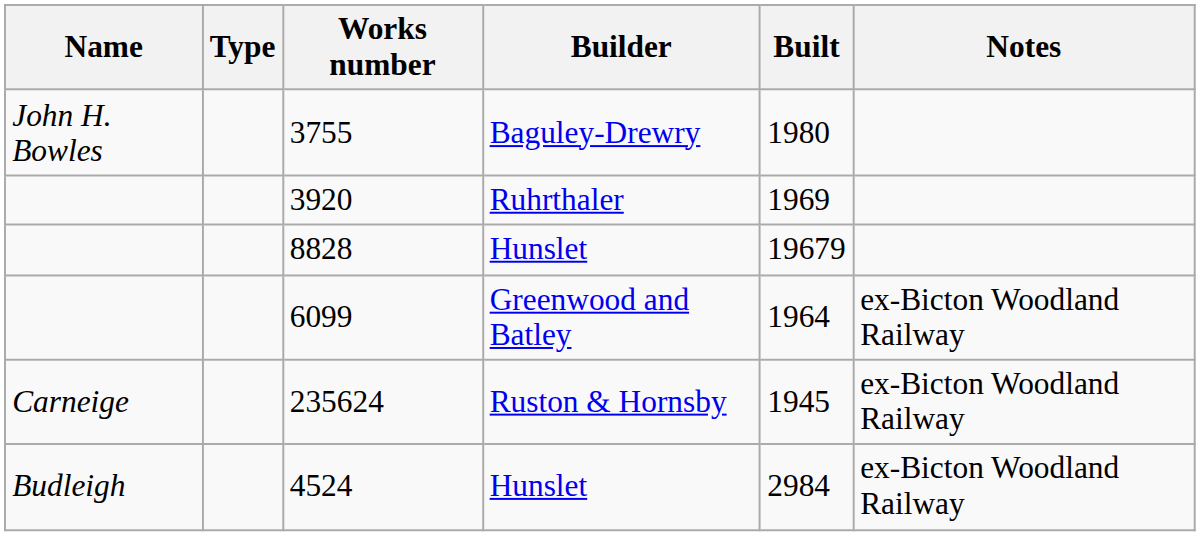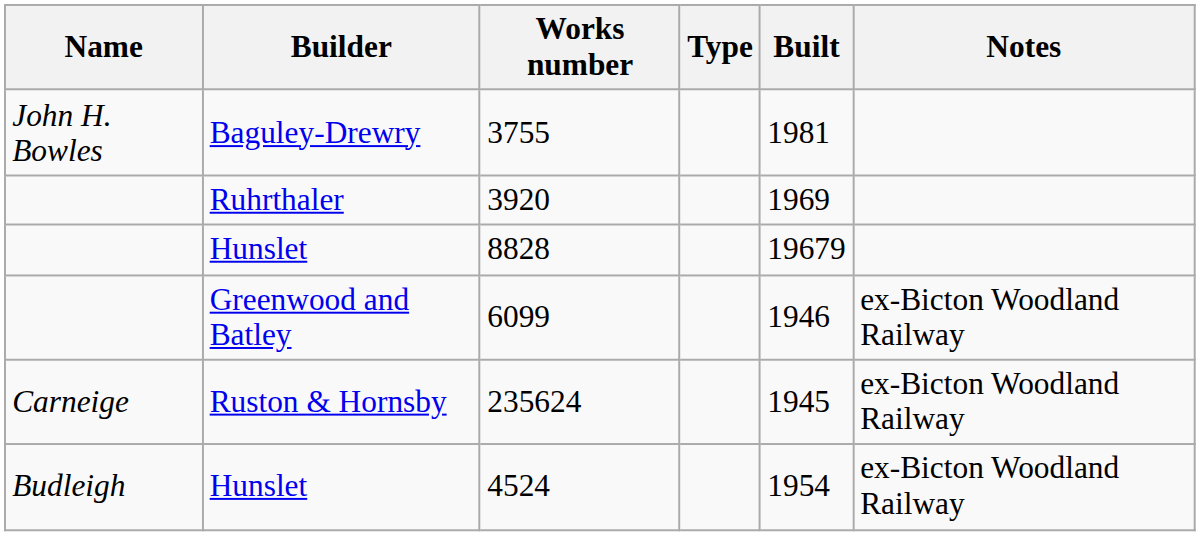columns swapped: Builder <-> Type
3755 | Built: 1980 -> 1981
6099 | Built: 1964 -> 1946
4524 | Built: 2984 -> 1954
